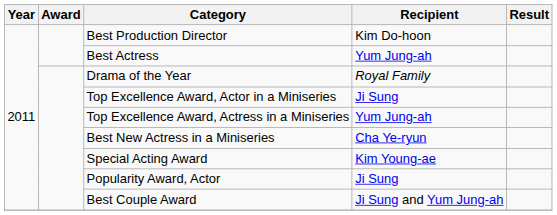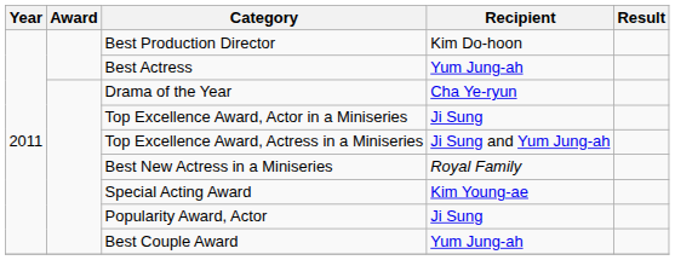Drama of the Year | Recipient: Royal Family -> Cha Ye-ryun
Top Excellence Award, Actress in a Miniseries | Recipient: Yum Jung-ah -> Ji Sung and Yum Jung-ah
Best New Actress in a Miniseries | Recipient: Cha Ye-ryun -> Royal Family
Best Couple Award | Recipient: Ji Sung and Yum Jung-ah -> Yum Jung-ah
